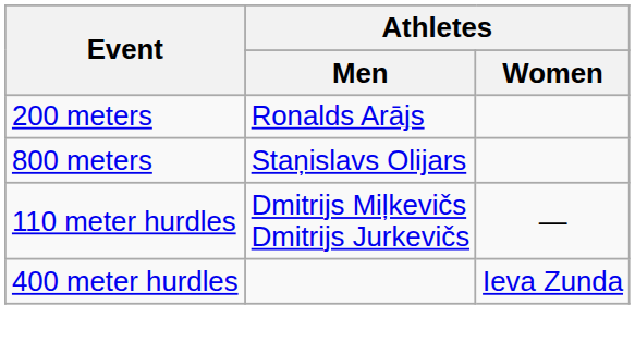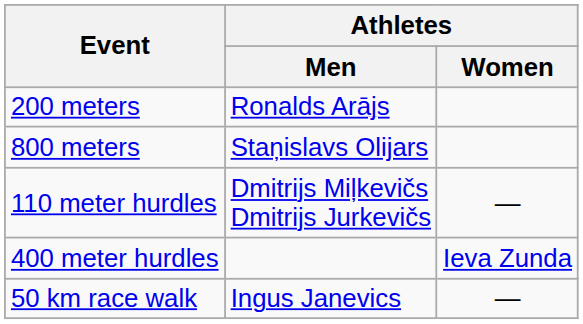+ row: 50 km race walk | Ingus Janevics | —
